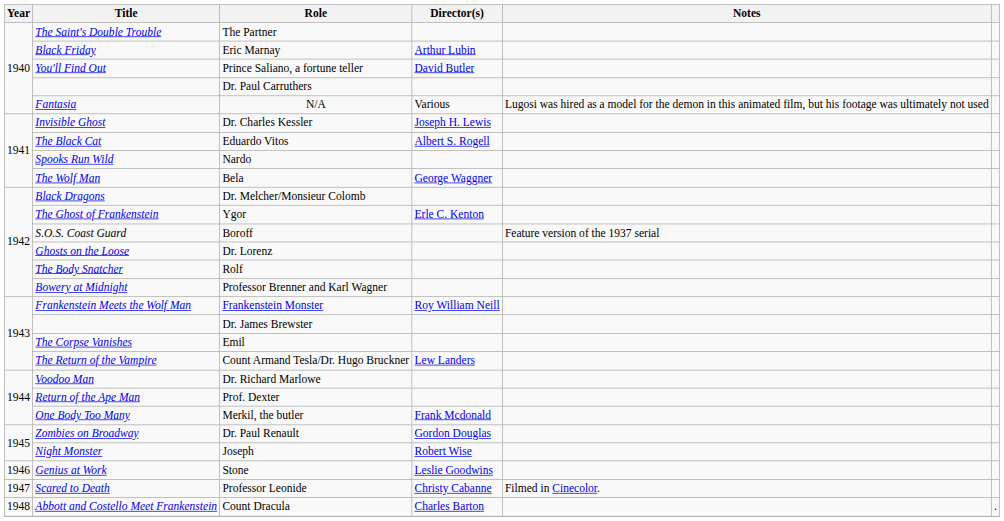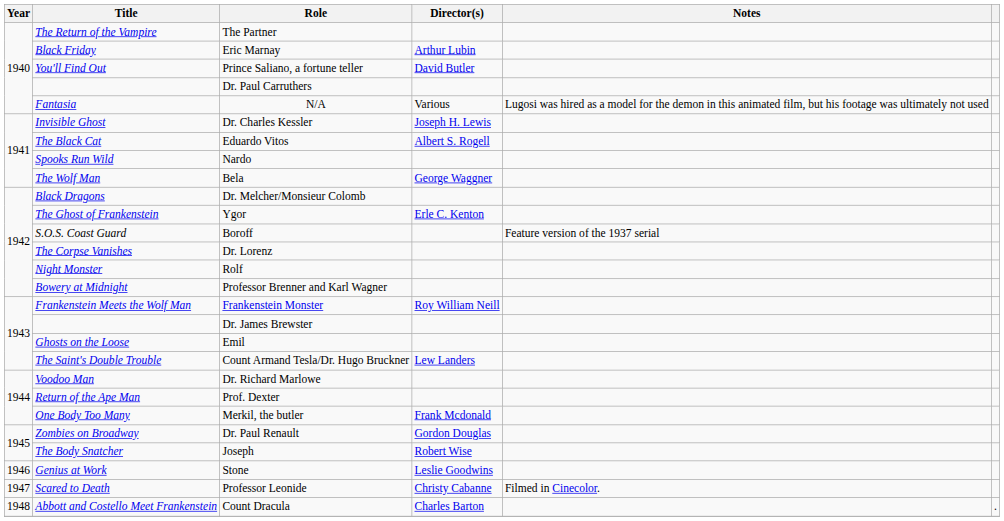The Partner | Title: The Saint's Double Trouble -> The Return of the Vampire
Dr. Lorenz | Title: Ghosts on the Loose -> The Corpse Vanishes
Rolf | Title: The Body Snatcher -> Night Monster
Emil | Title: The Corpse Vanishes -> Ghosts on the Loose
Count Armand Tesla/Dr. Hugo Bruckner | Title: The Return of the Vampire -> The Saint's Double Trouble
Joseph | Title: Night Monster -> The Body Snatcher
